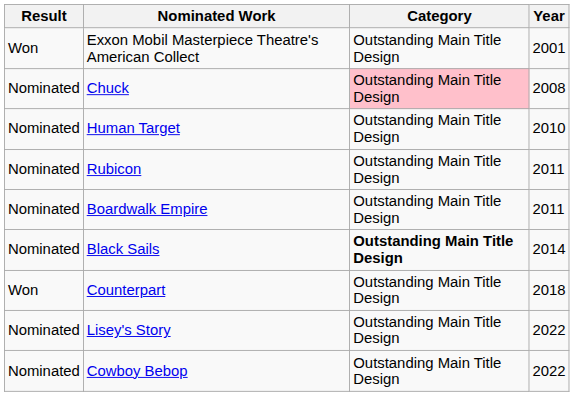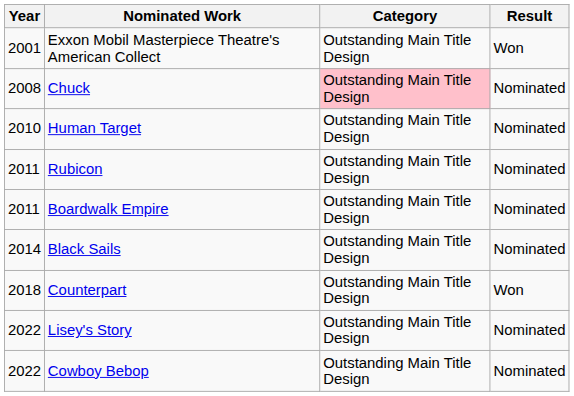columns swapped: Year <-> Result
Black Sails | Category: bold -> normal
